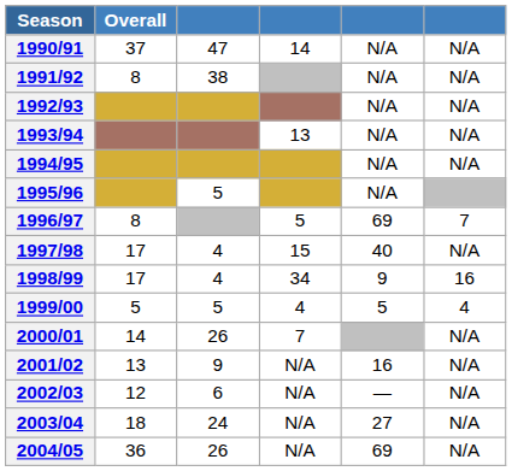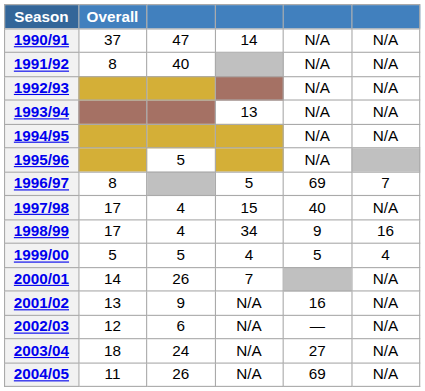1991/92 | column 3: 38 -> 40
2004/05 | Overall: 36 -> 11
